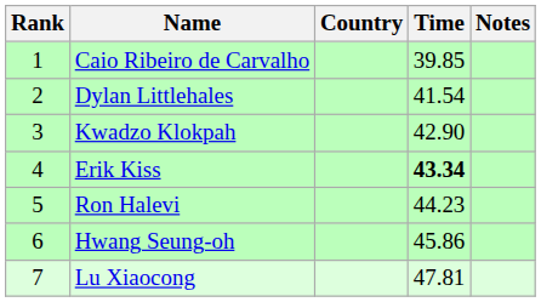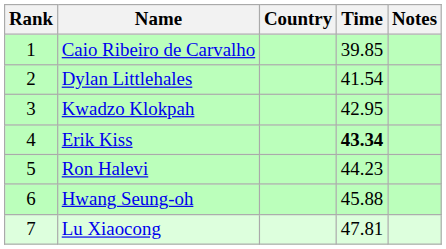Kwadzo Klokpah | Time: 42.90 -> 42.95
Hwang Seung-oh | Time: 45.86 -> 45.88
